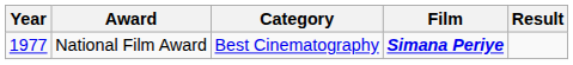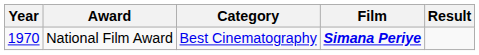National Film Award | Year: 1977 -> 1970
